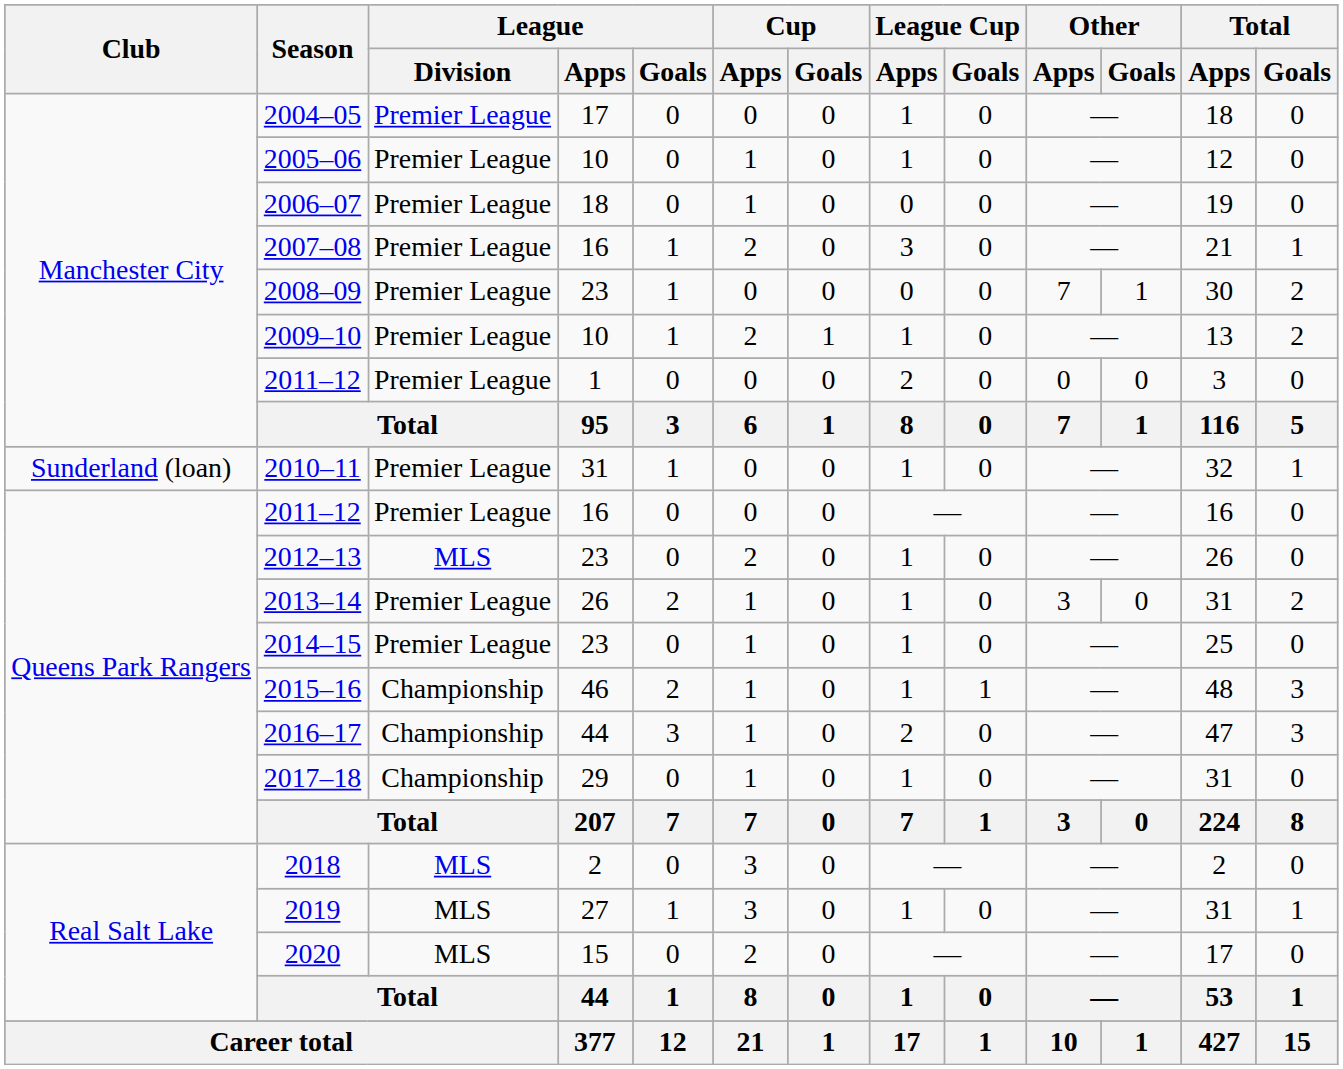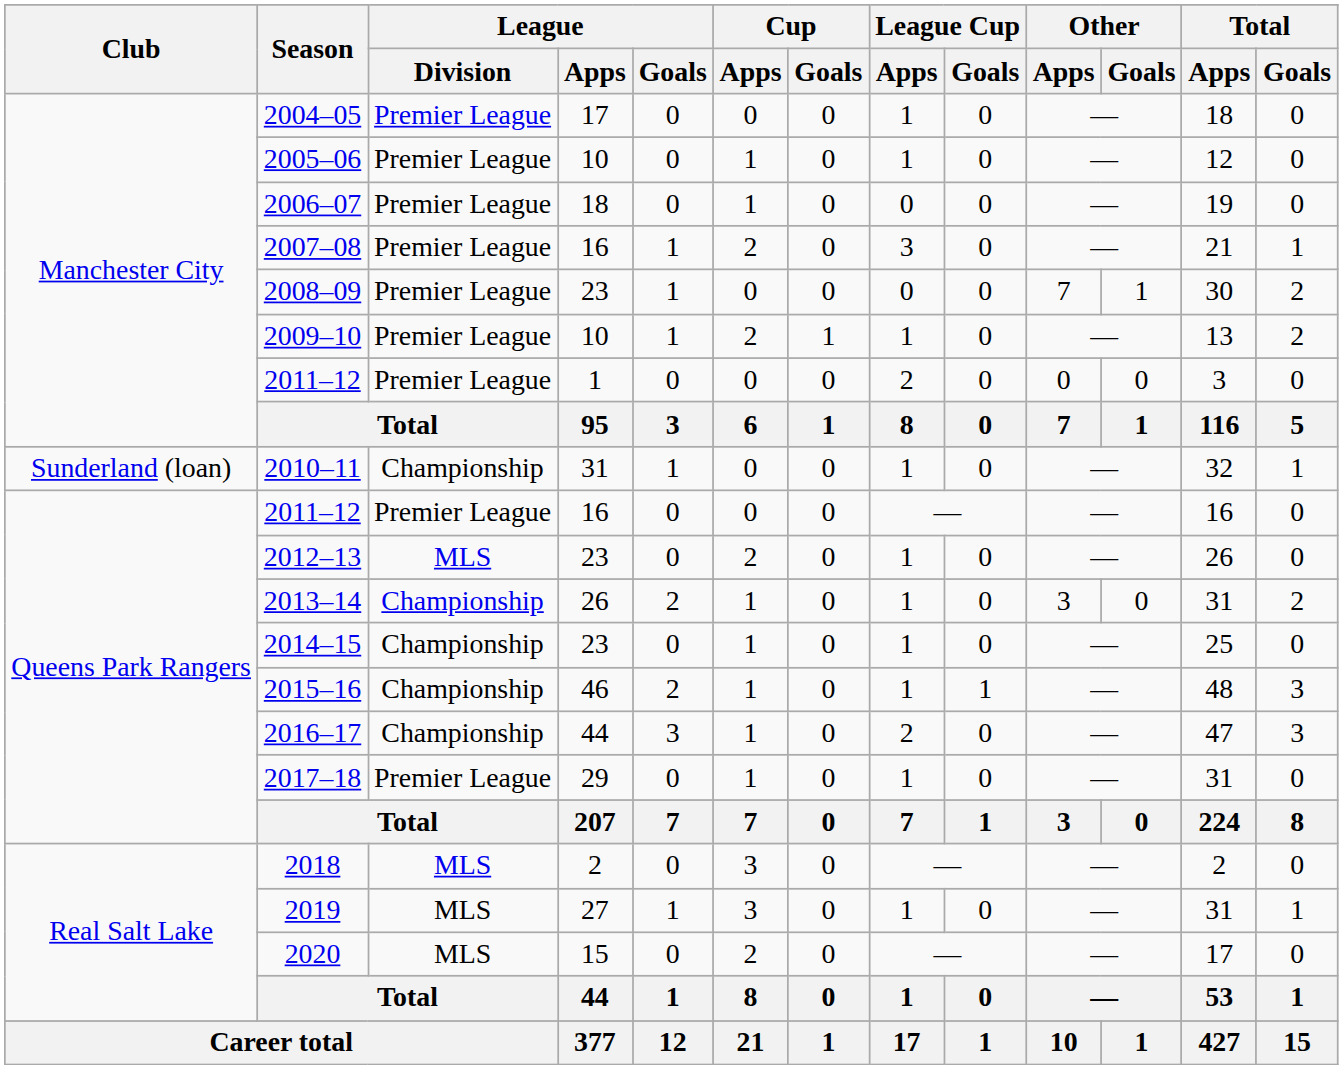2010–11 | League / Division: Premier League -> Championship
2013–14 | League / Division: Premier League -> Championship
2014–15 | League / Division: Premier League -> Championship
2017–18 | League / Division: Championship -> Premier League
